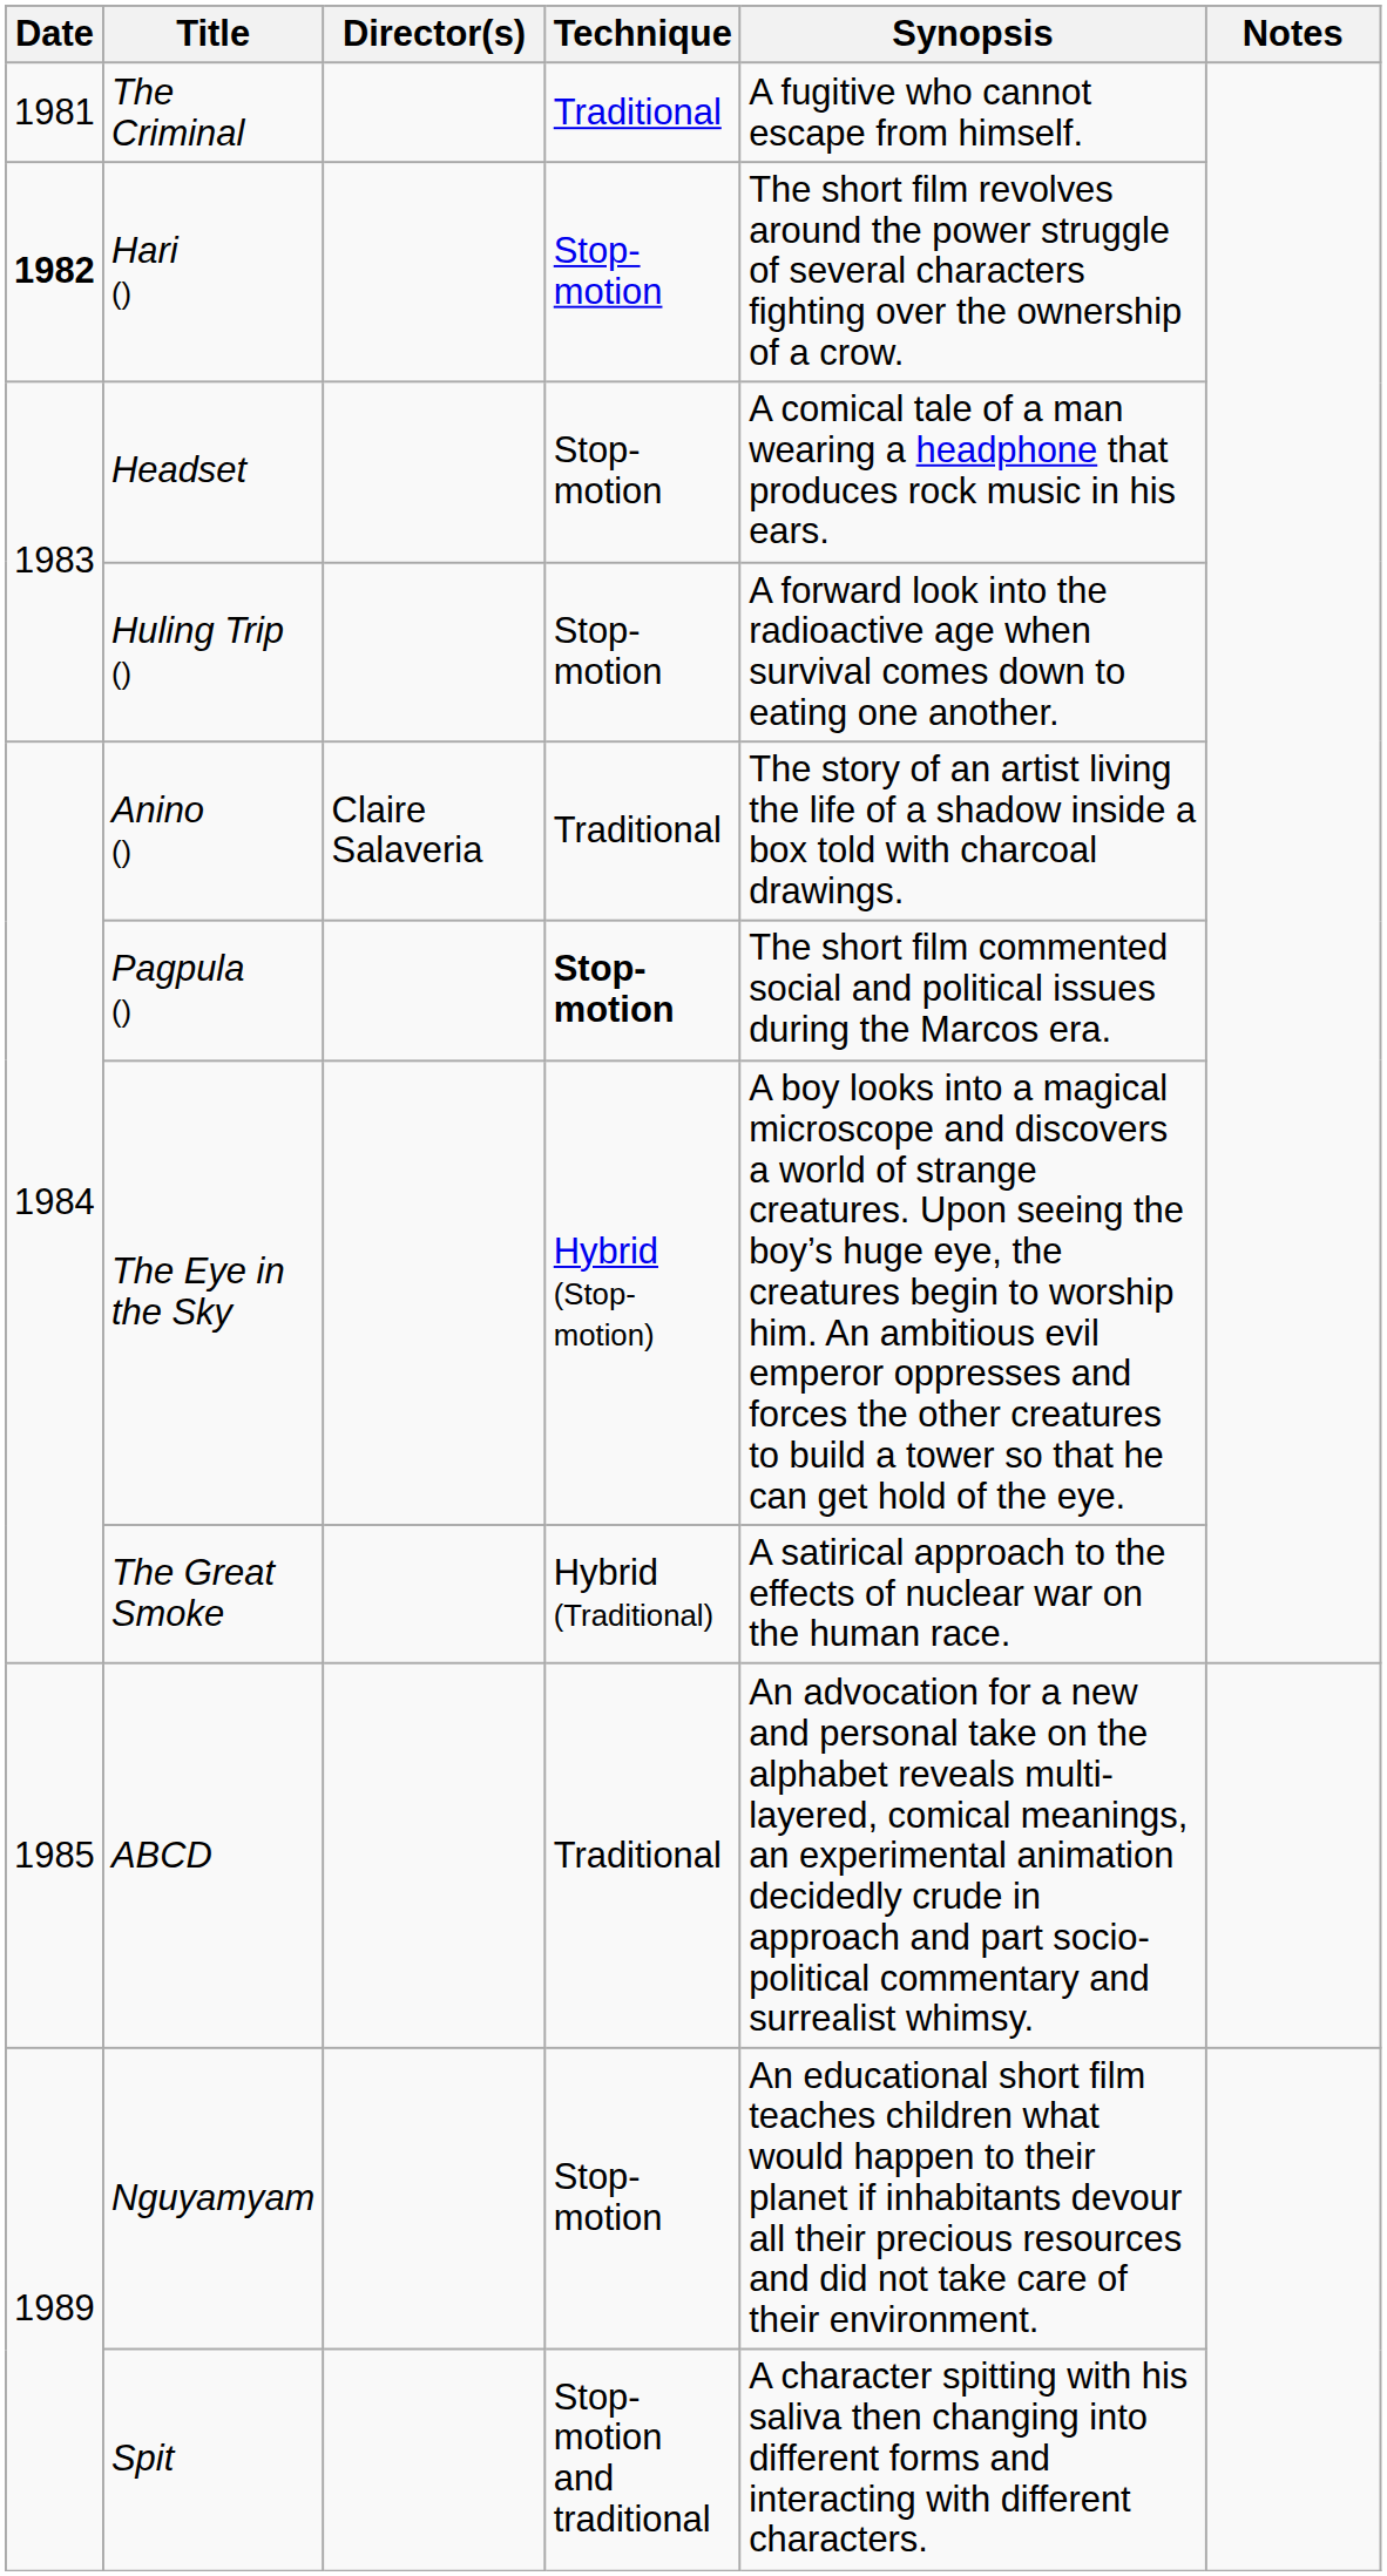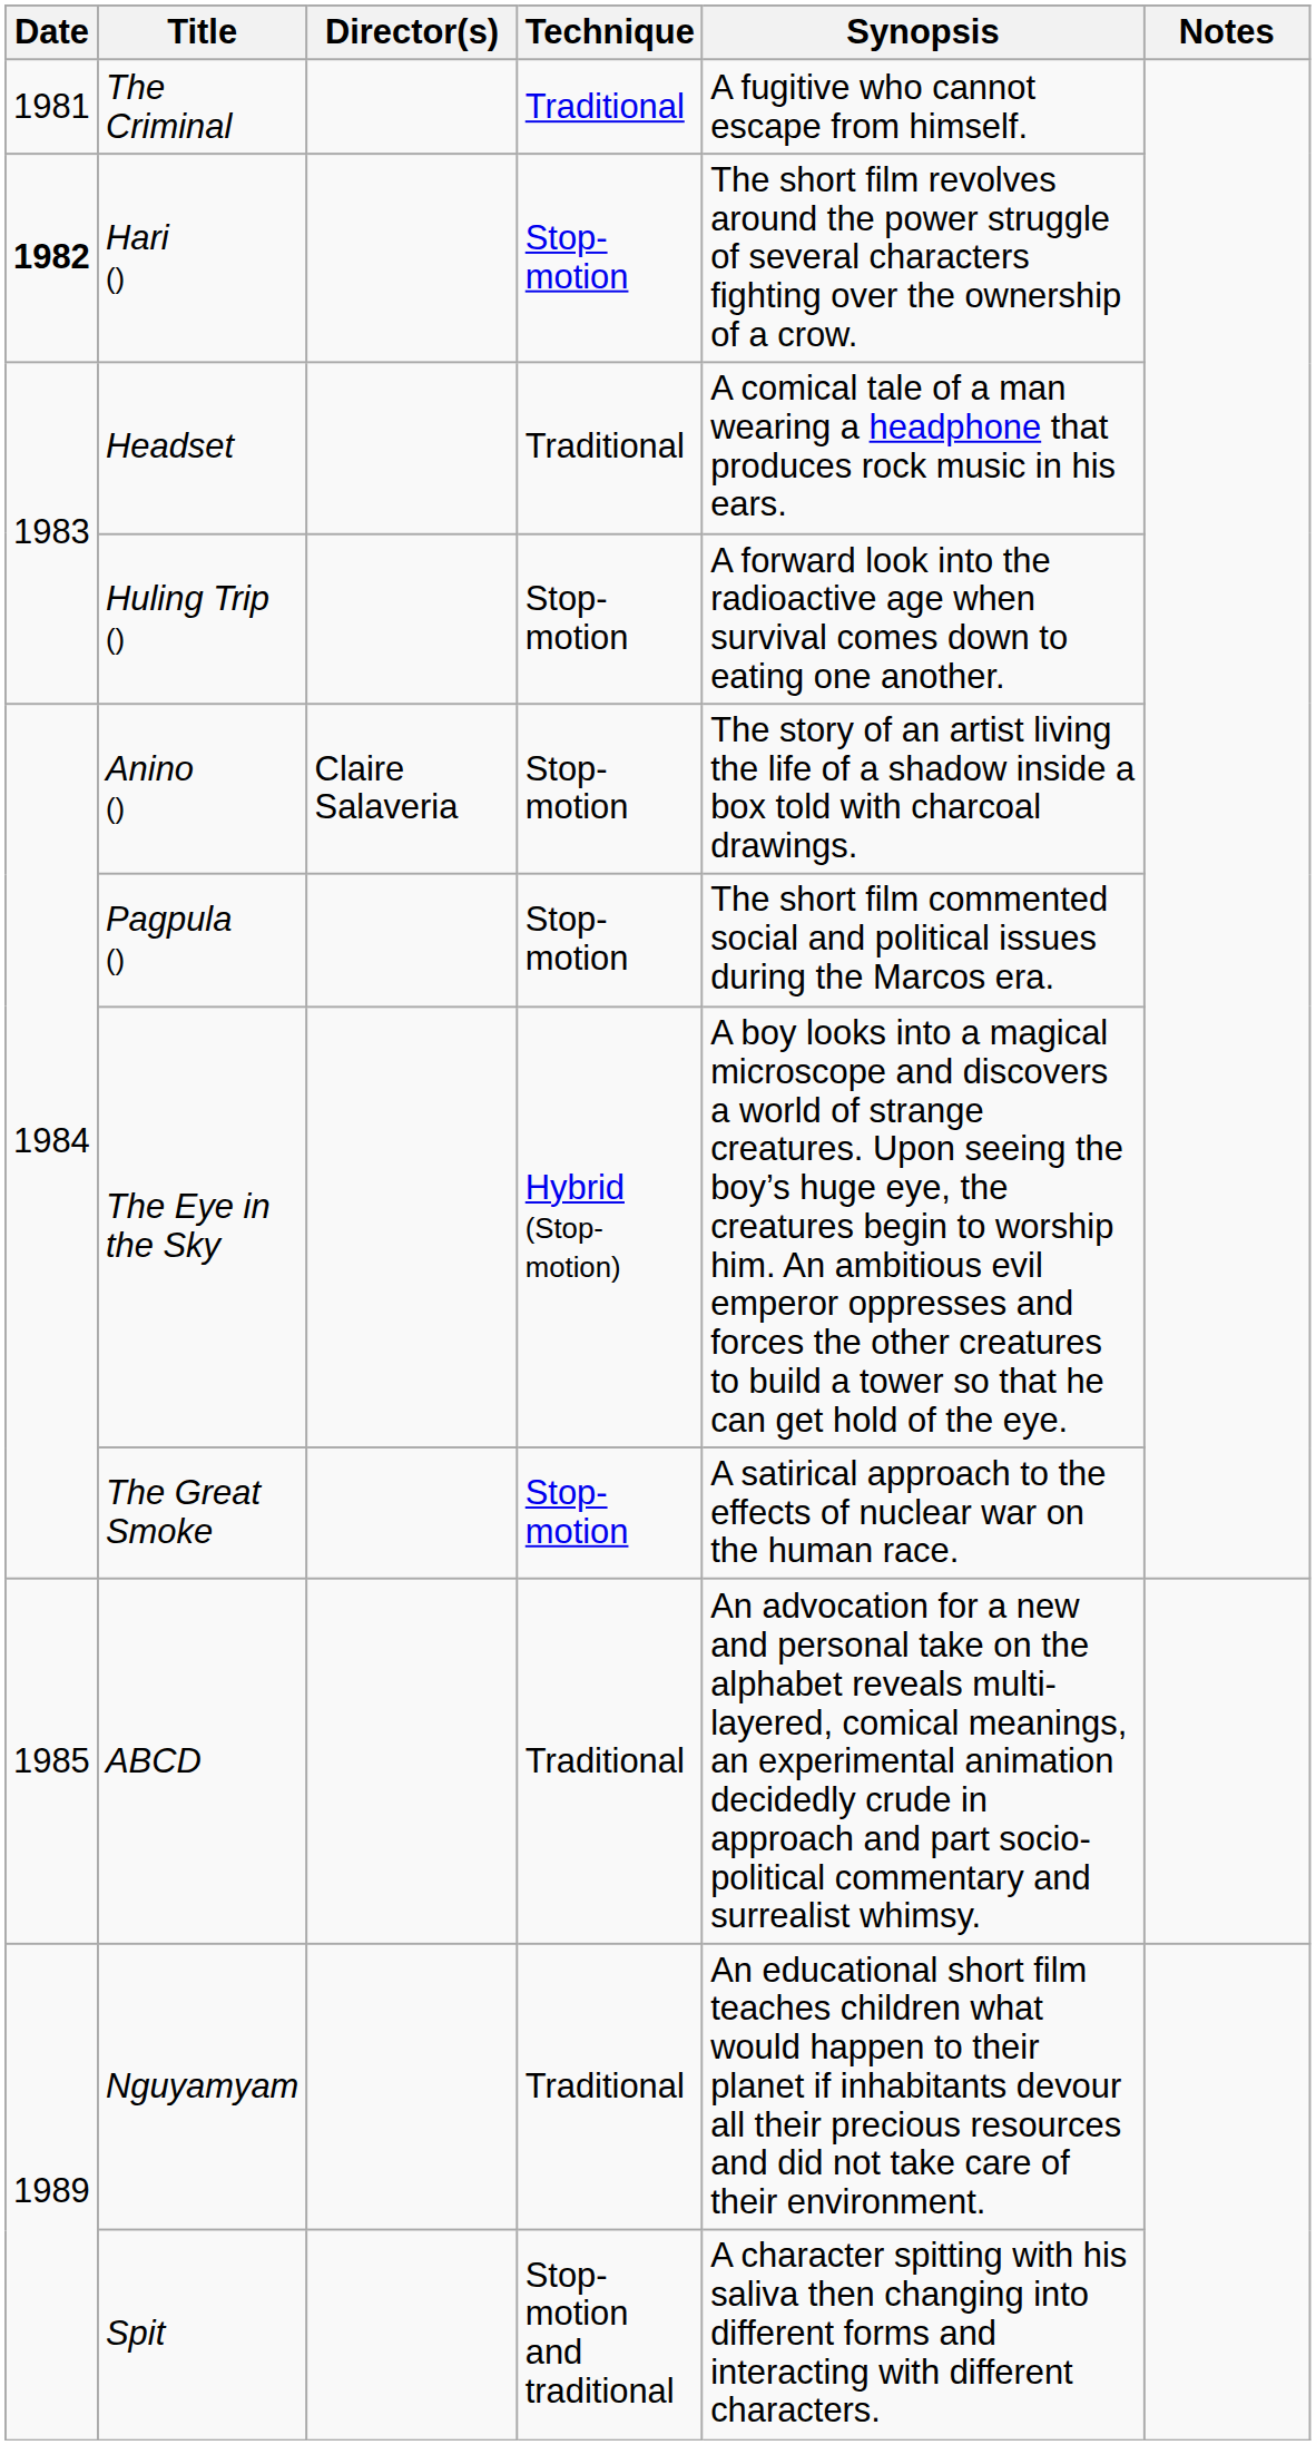Headset | Technique: Stop-motion -> Traditional
Anino () | Technique: Traditional -> Stop-motion
Pagpula () | Technique: bold -> normal
The Great Smoke | Technique: Hybrid (Traditional) -> Stop-motion
Nguyamyam | Technique: Stop-motion -> Traditional
